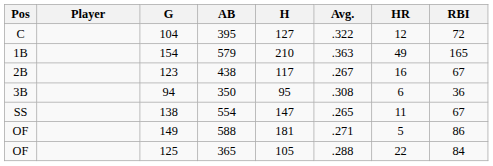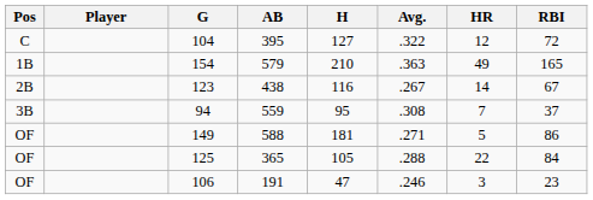123 | H: 117 -> 116
123 | HR: 16 -> 14
94 | AB: 350 -> 559
94 | HR: 6 -> 7
94 | RBI: 36 -> 37
- row: SS | 138 | 554 | 147 | .265 | 11 | 67
+ row: OF | 106 | 191 | 47 | .246 | 3 | 23
